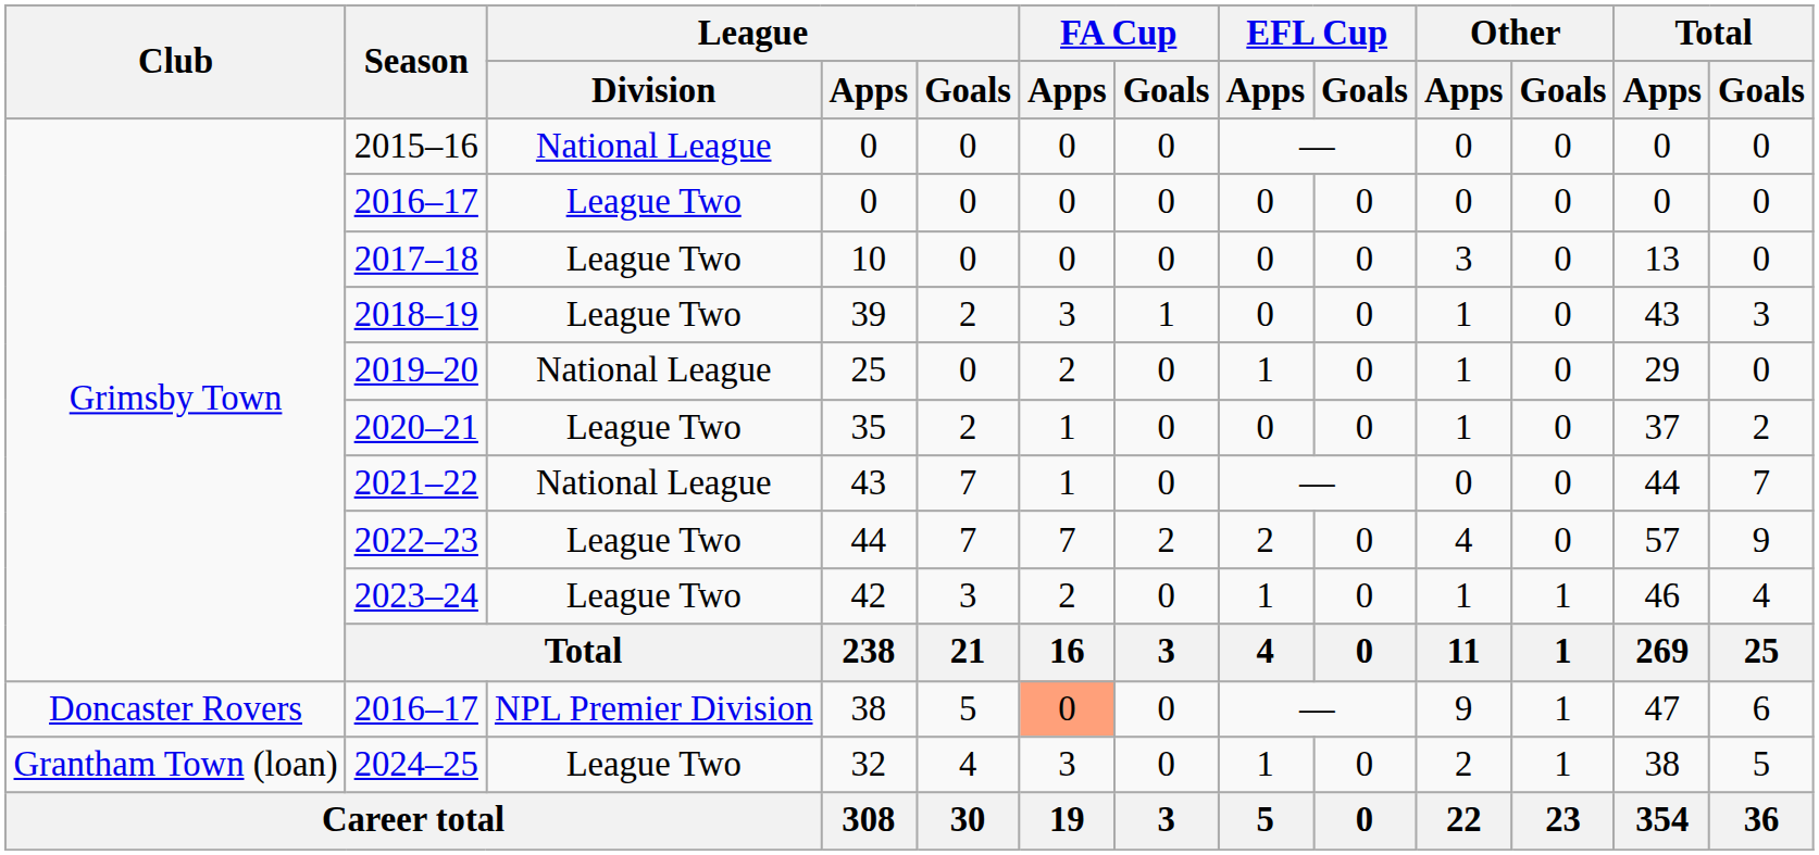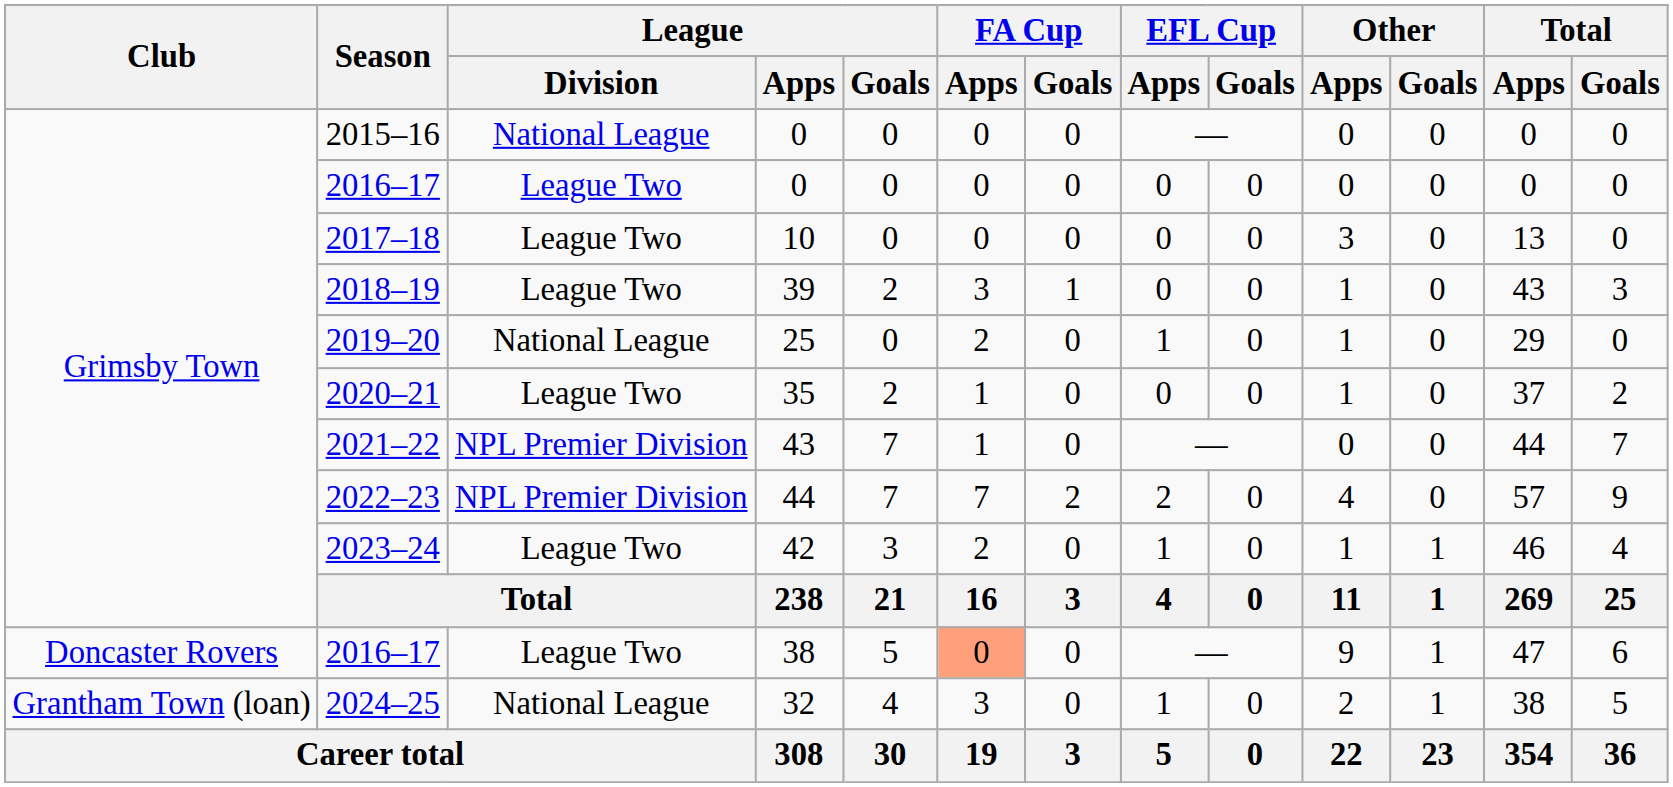2021–22 | League / Division: National League -> NPL Premier Division
2022–23 | League / Division: League Two -> NPL Premier Division
2016–17 / 38 | League / Division: NPL Premier Division -> League Two
2024–25 | League / Division: League Two -> National League
